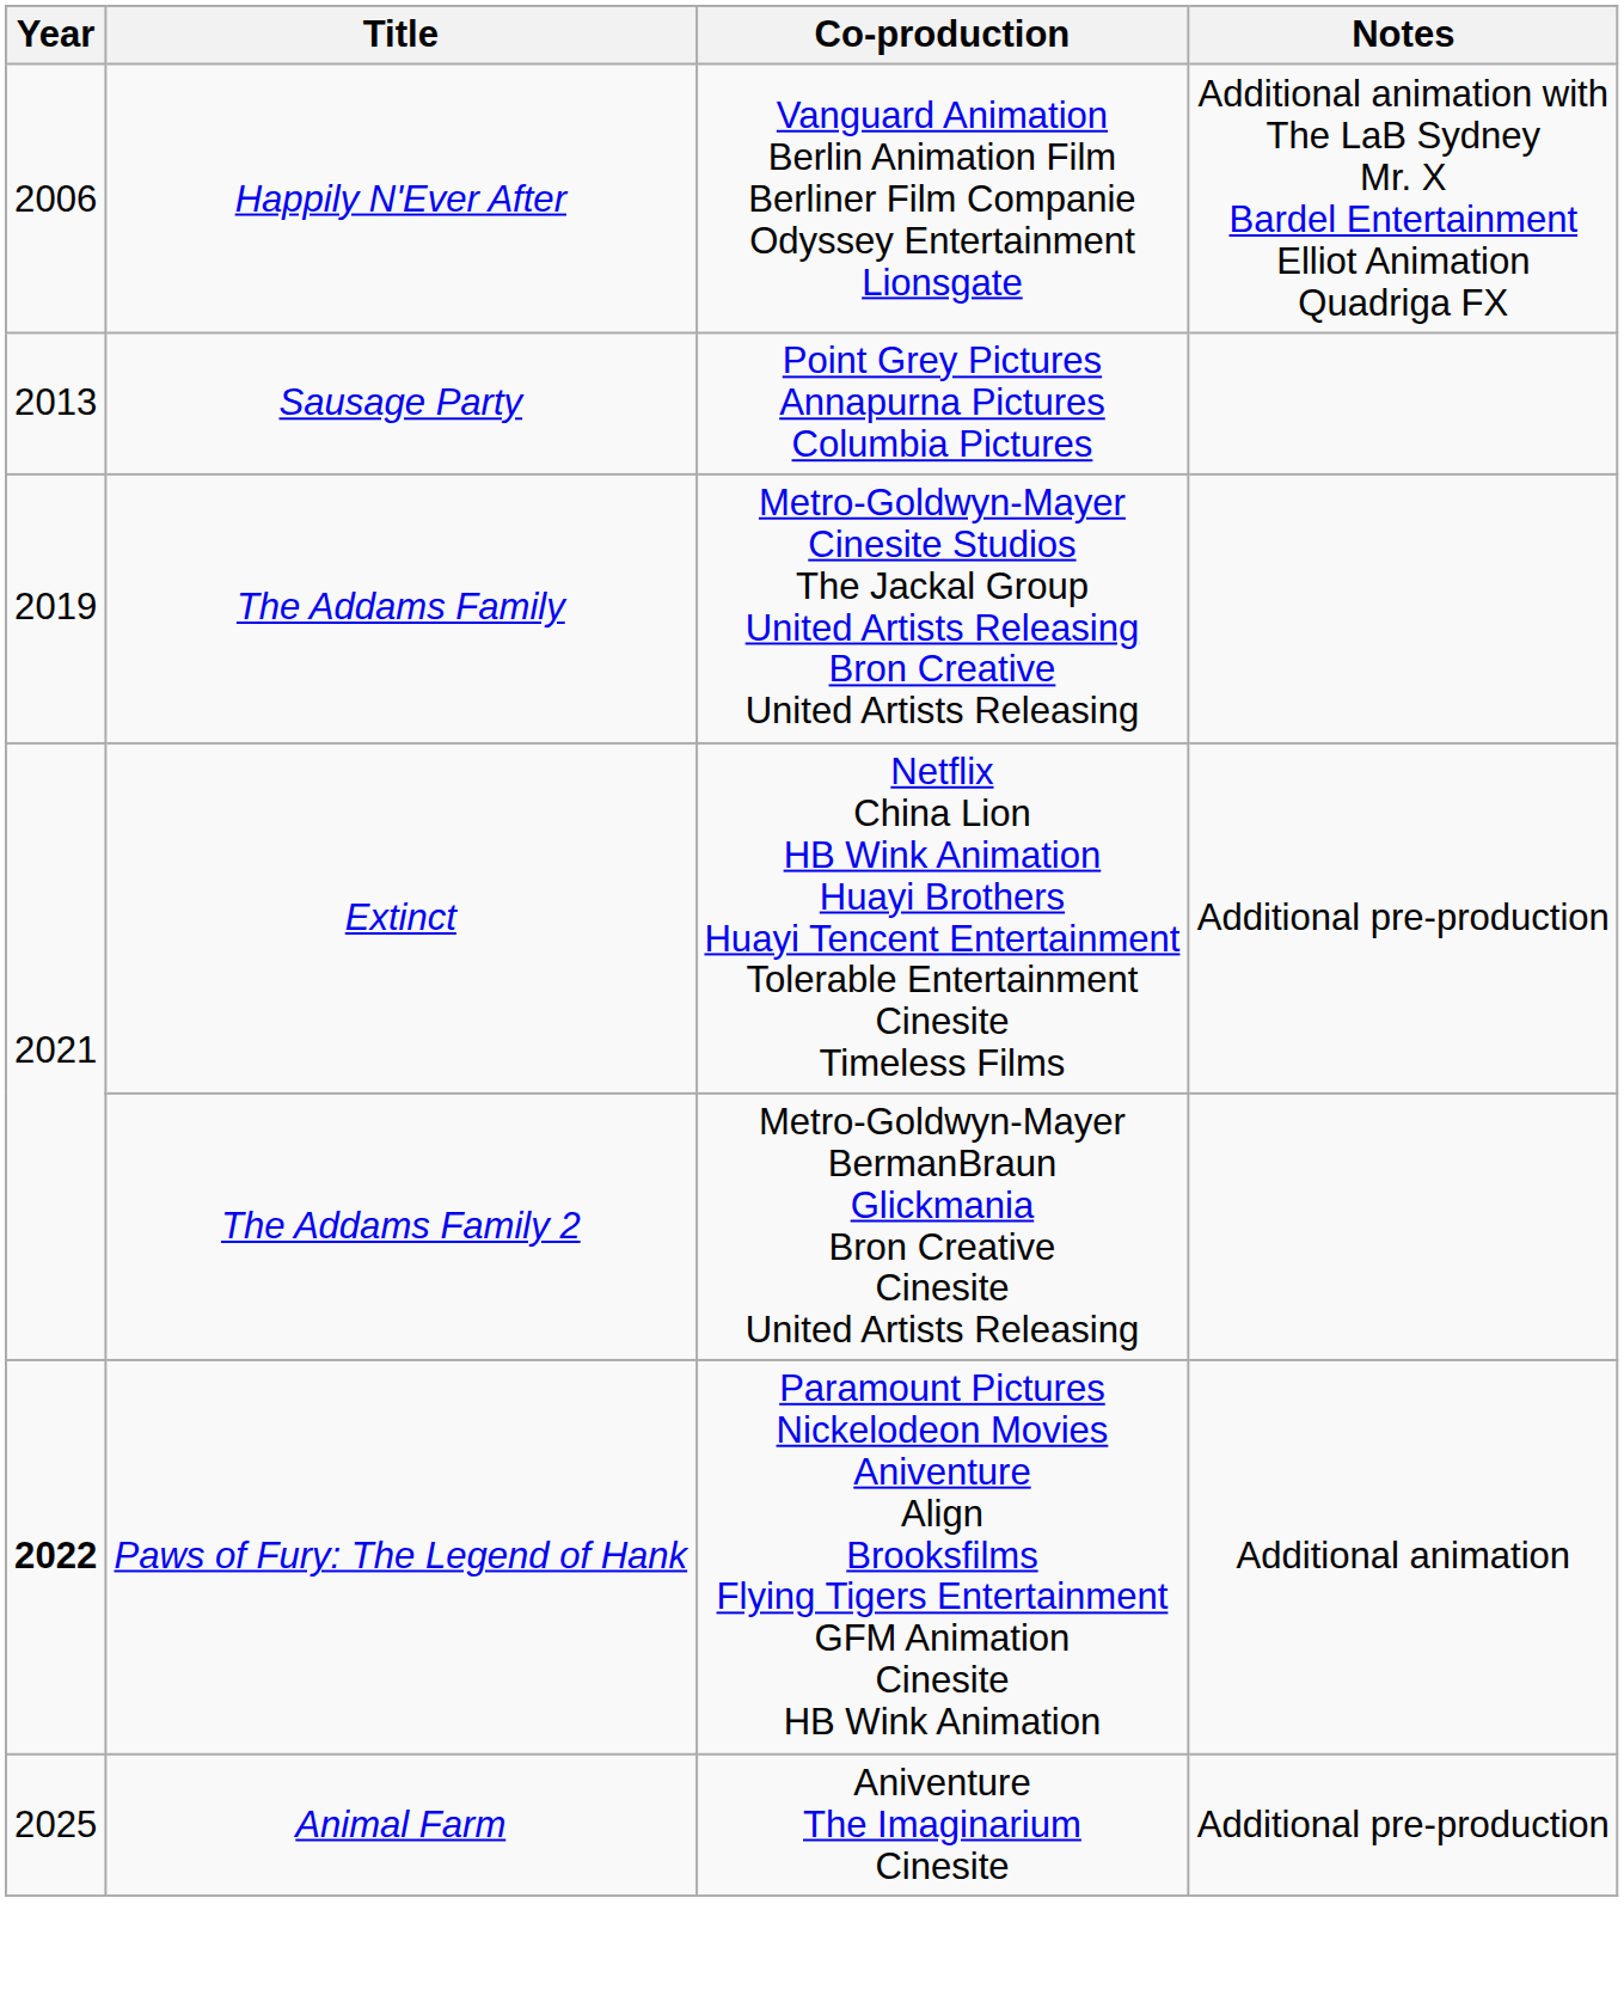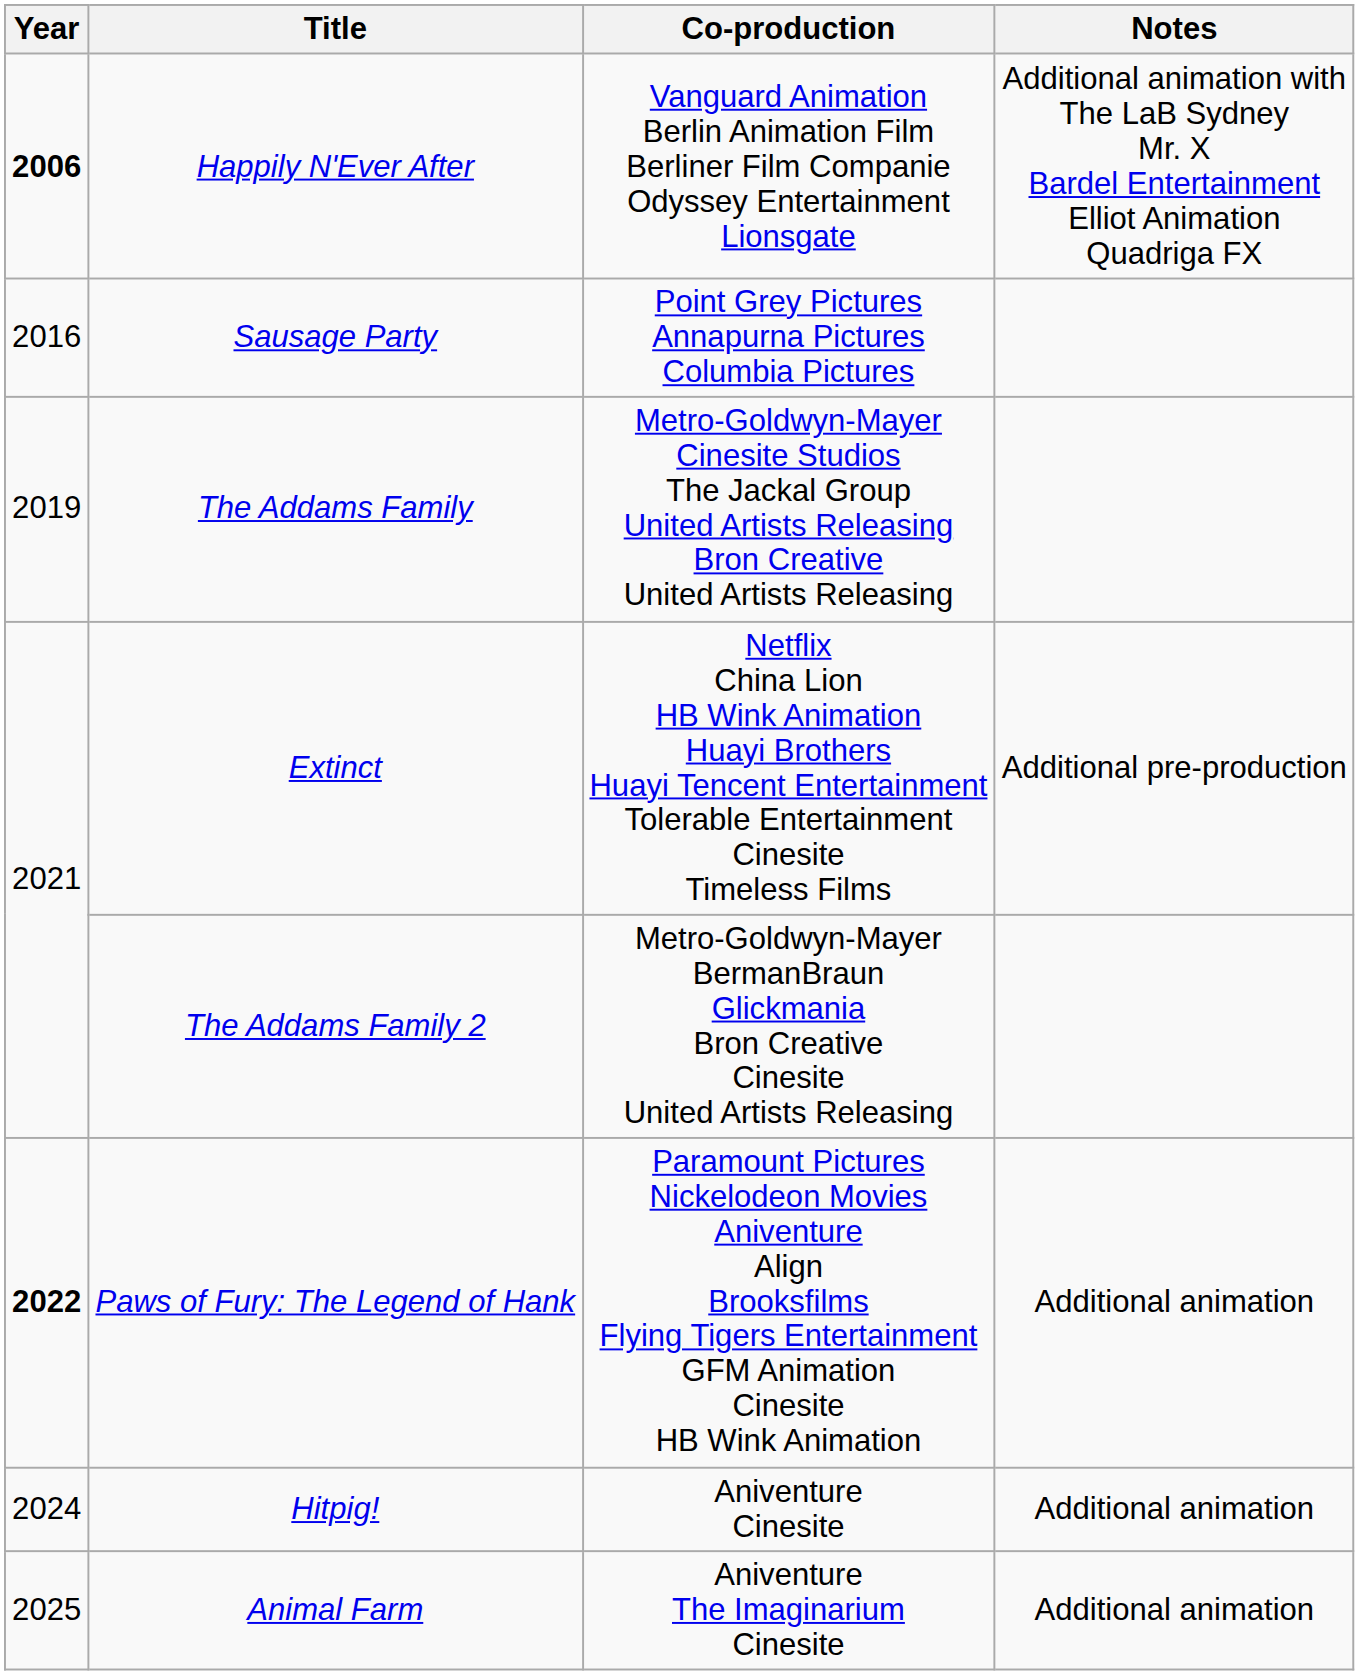Happily N'Ever After | Year: normal -> bold
Sausage Party | Year: 2013 -> 2016
+ row: 2024 | Hitpig! | Aniventure Cinesite | Additional animation
Animal Farm | Notes: Additional pre-production -> Additional animation
